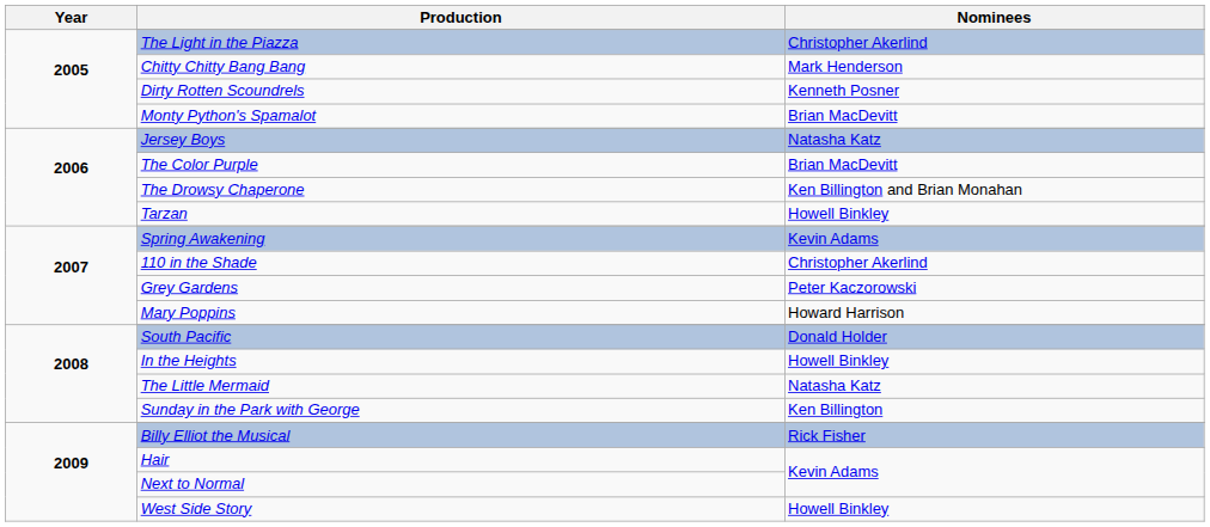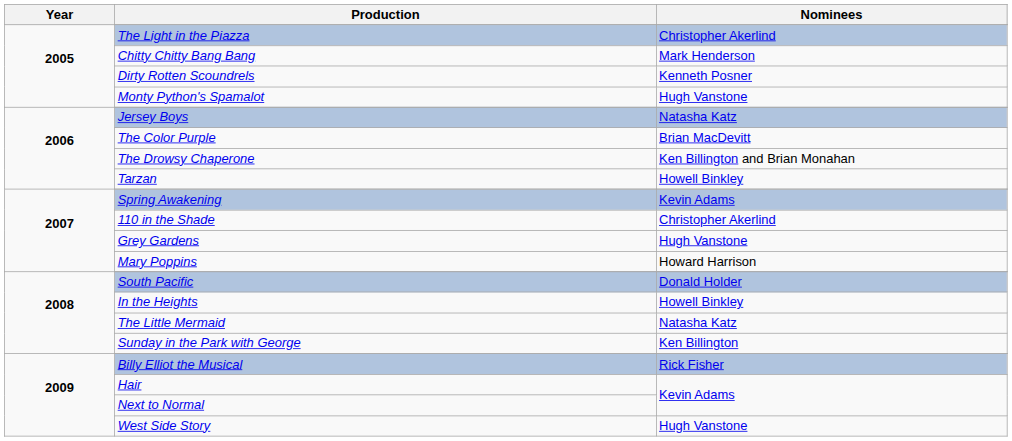Monty Python's Spamalot | Nominees: Brian MacDevitt -> Hugh Vanstone
Grey Gardens | Nominees: Peter Kaczorowski -> Hugh Vanstone
West Side Story | Nominees: Howell Binkley -> Hugh Vanstone
